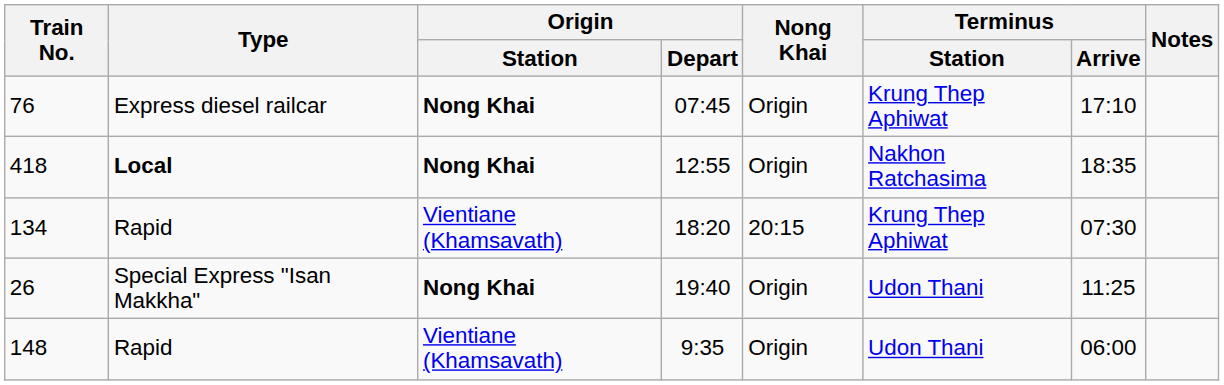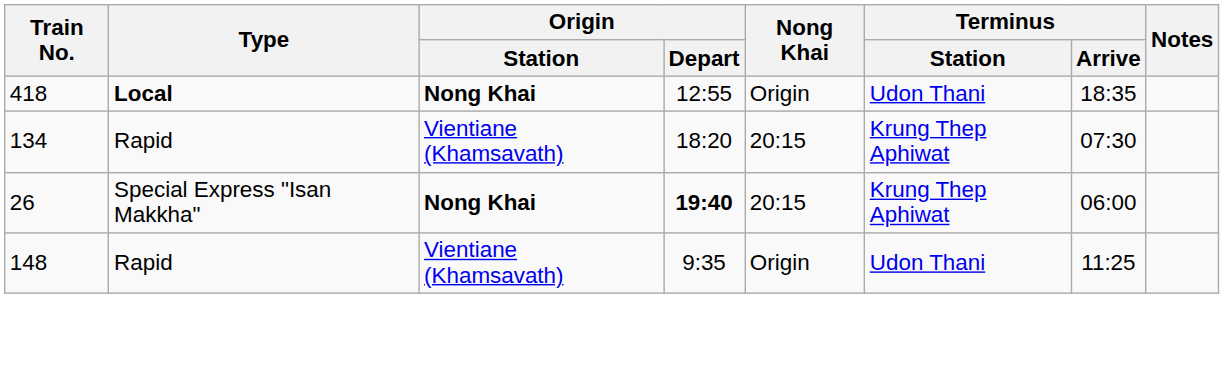- row: 76 | Express diesel railcar | Nong Khai | 07:45 | Origin | Krung Thep Aphiwat | 17:10
418 | Terminus / Station: Nakhon Ratchasima -> Udon Thani
26 | Origin / Depart: normal -> bold
26 | Nong Khai: Origin -> 20:15
26 | Terminus / Station: Udon Thani -> Krung Thep Aphiwat
26 | Terminus / Arrive: 11:25 -> 06:00
148 | Terminus / Arrive: 06:00 -> 11:25
